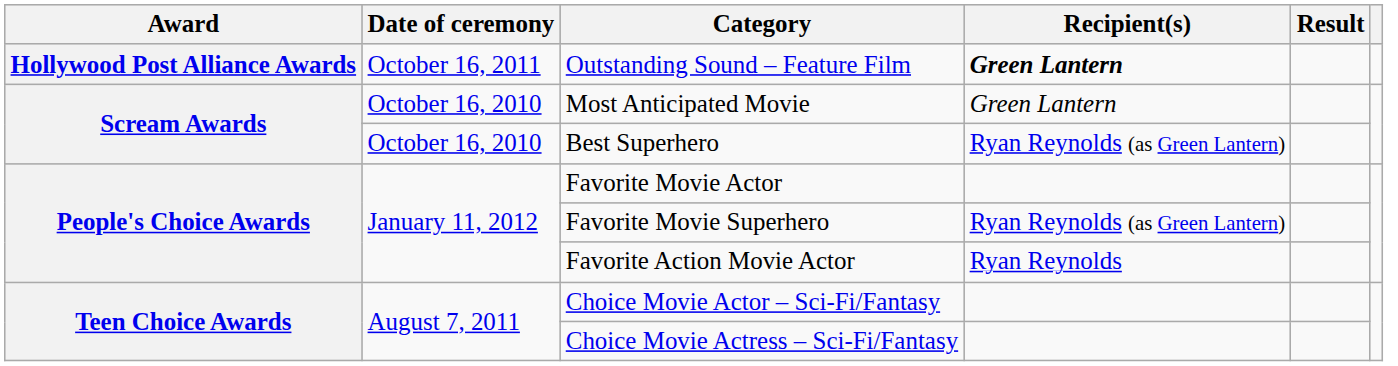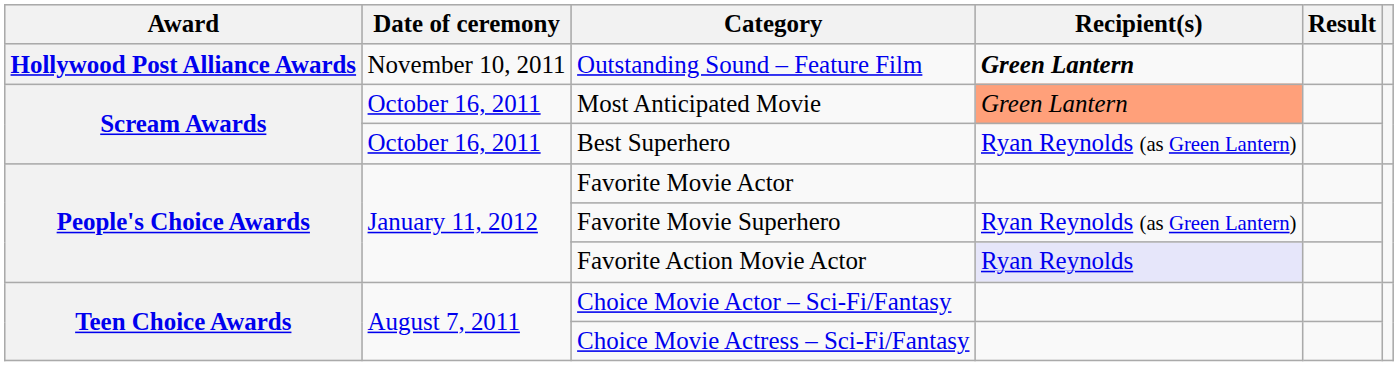Outstanding Sound – Feature Film | Date of ceremony: October 16, 2011 -> November 10, 2011
Most Anticipated Movie | Date of ceremony: October 16, 2010 -> October 16, 2011
Most Anticipated Movie | Recipient(s): no background -> lightsalmon background
Best Superhero | Date of ceremony: October 16, 2010 -> October 16, 2011
Favorite Action Movie Actor | Recipient(s): no background -> lavender background
